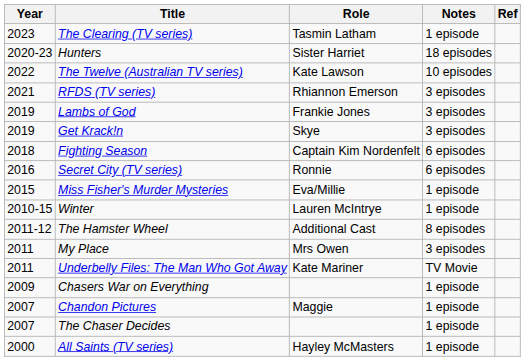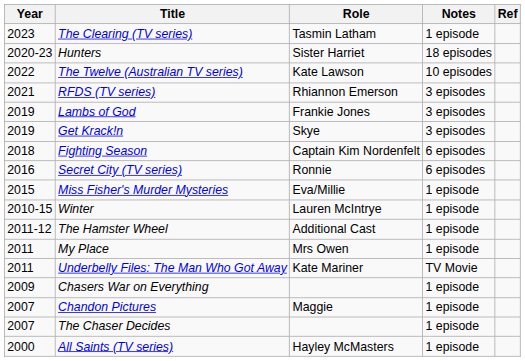The Hamster Wheel | Notes: 8 episodes -> 1 episode
My Place | Notes: 3 episodes -> 1 episode
